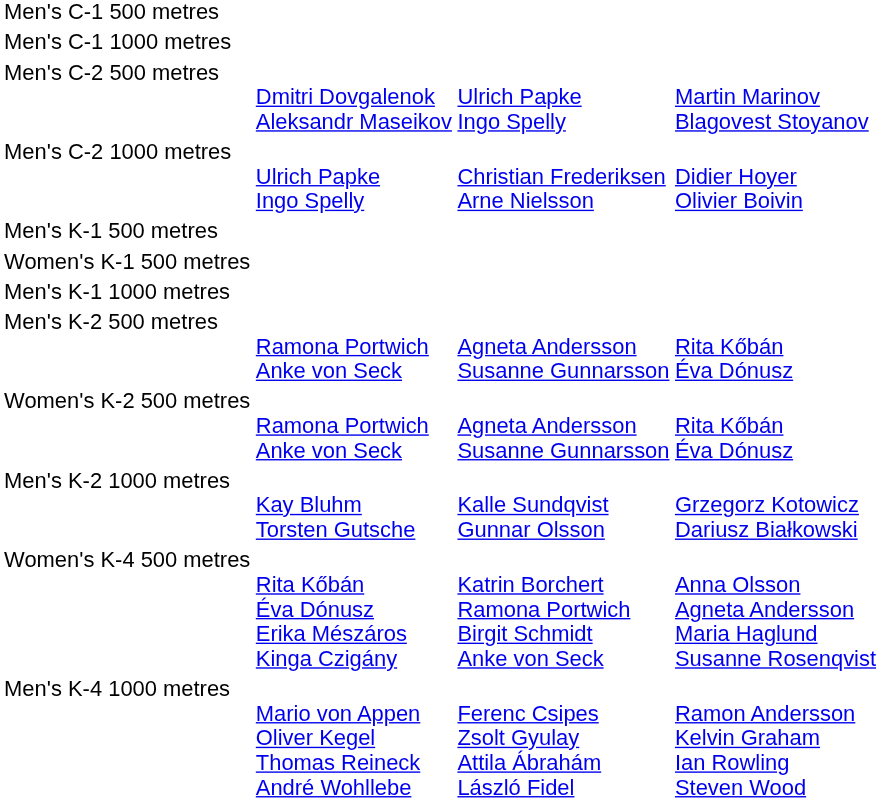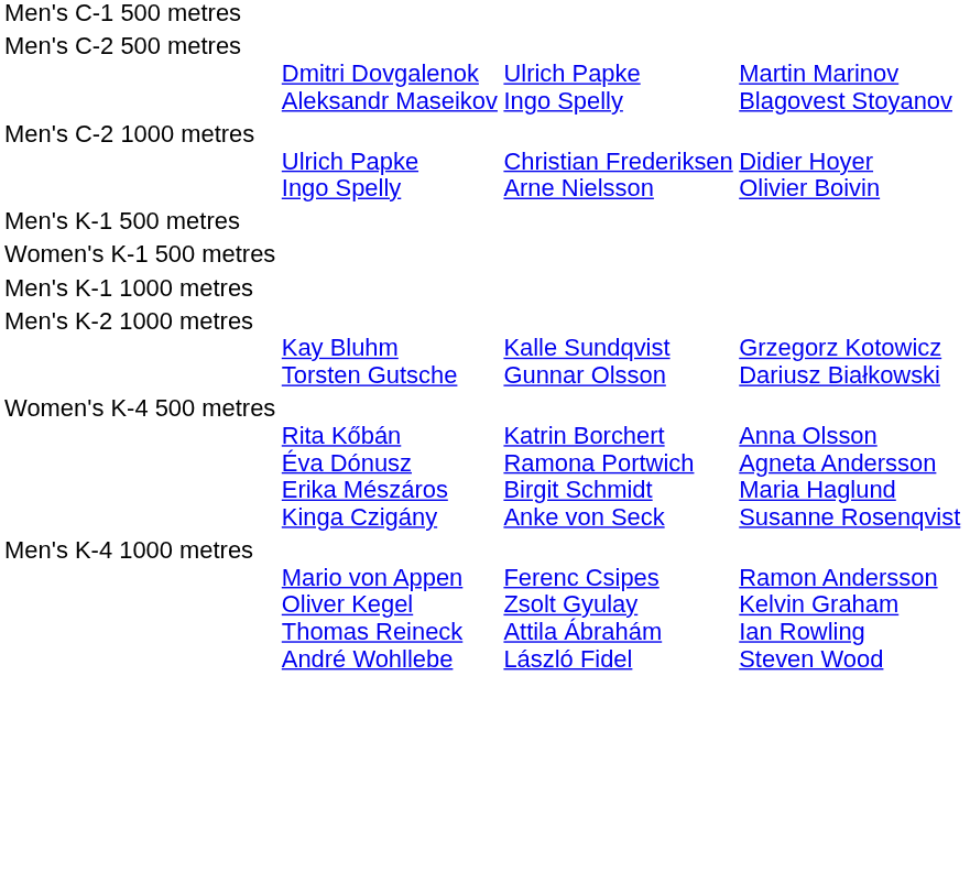- row: Men's C-1 1000 metres
- row: Men's K-2 500 metres | Ramona Portwich Anke von Seck | Agneta Andersson Susanne Gunnarsson | Rita Kőbán Éva Dónusz
- row: Women's K-2 500 metres | Ramona Portwich Anke von Seck | Agneta Andersson Susanne Gunnarsson | Rita Kőbán Éva Dónusz
